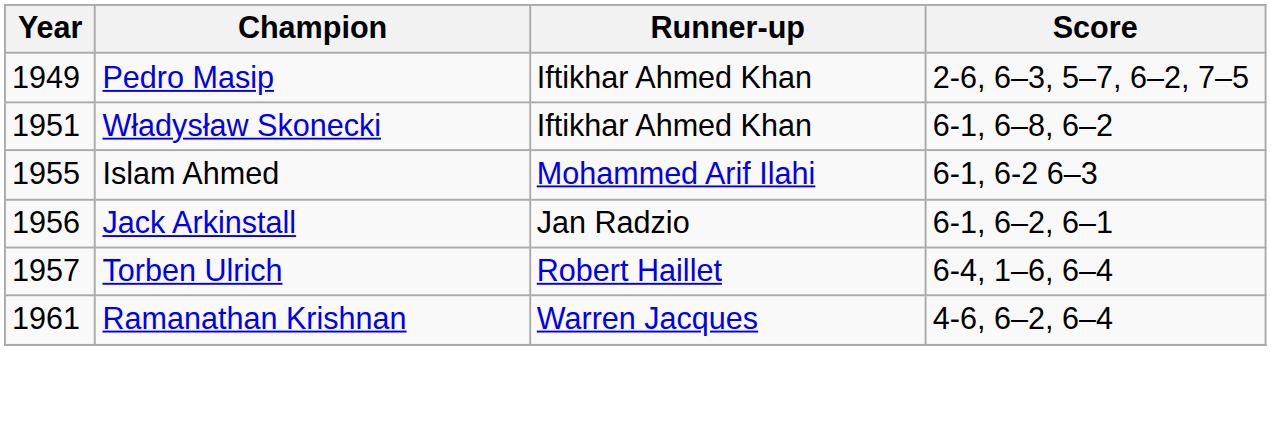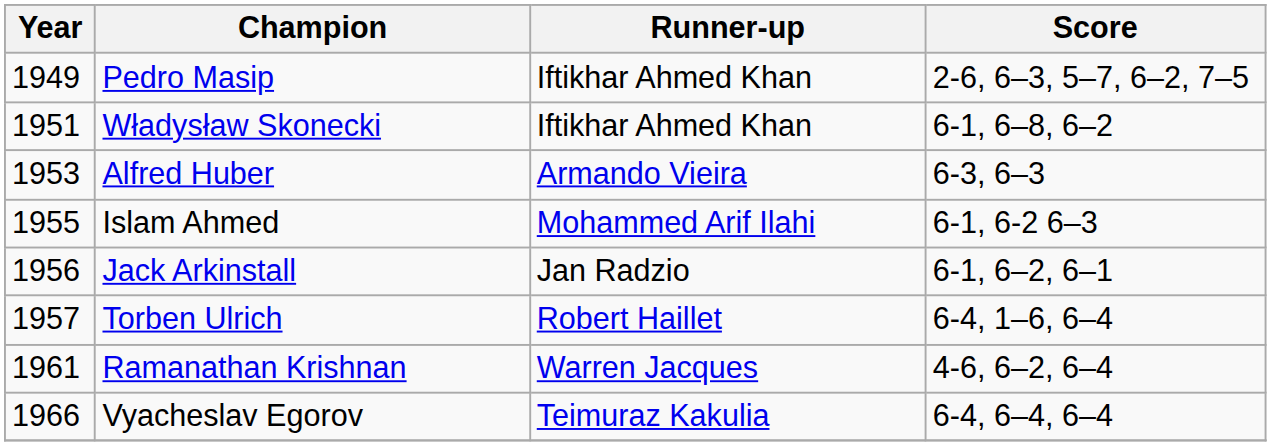+ row: 1953 | Alfred Huber | Armando Vieira | 6-3, 6–3
+ row: 1966 | Vyacheslav Egorov | Teimuraz Kakulia | 6-4, 6–4, 6–4
